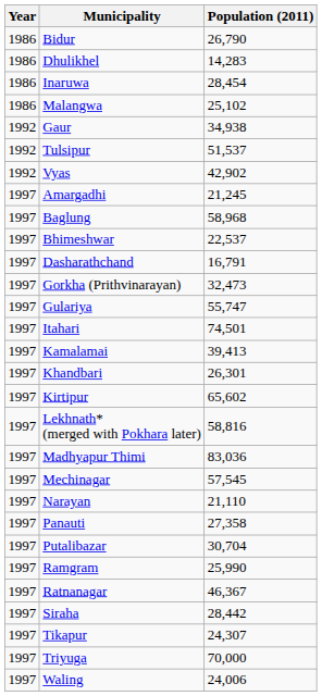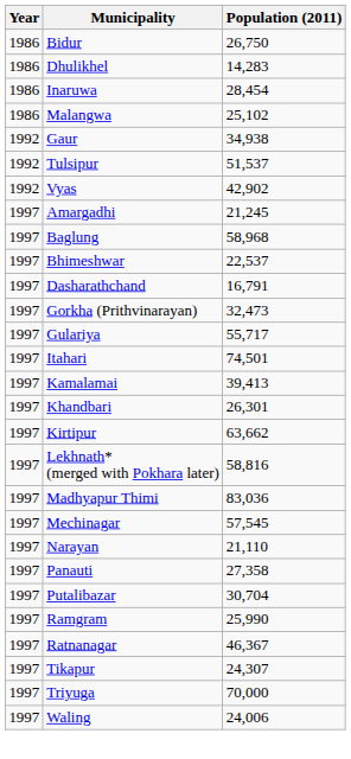Bidur | Population (2011): 26,790 -> 26,750
Gulariya | Population (2011): 55,747 -> 55,717
Kirtipur | Population (2011): 65,602 -> 63,662
- row: 1997 | Siraha | 28,442
